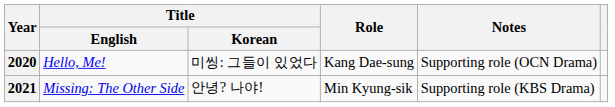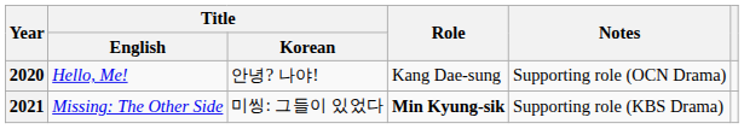2020 | Title / Korean: 미씽: 그들이 있었다 -> 안녕? 나야!
2021 | Title / Korean: 안녕? 나야! -> 미씽: 그들이 있었다
2021 | Role: normal -> bold
